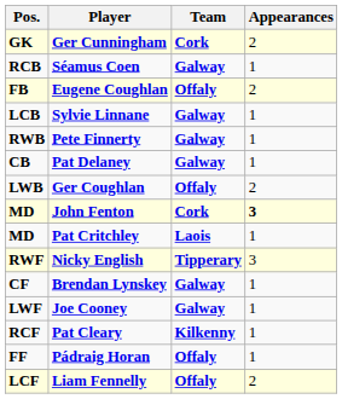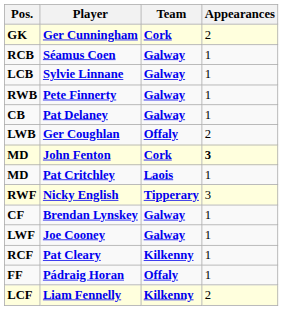- row: FB | Eugene Coughlan | Offaly | 2
Liam Fennelly | Team: Offaly -> Kilkenny
